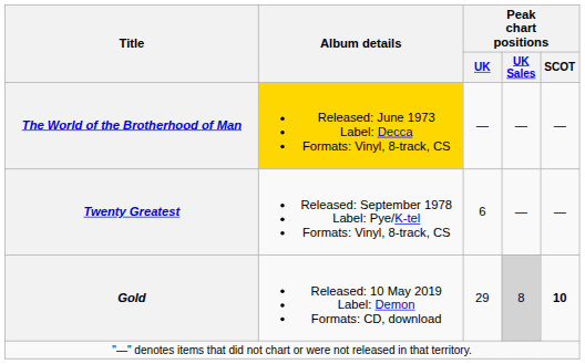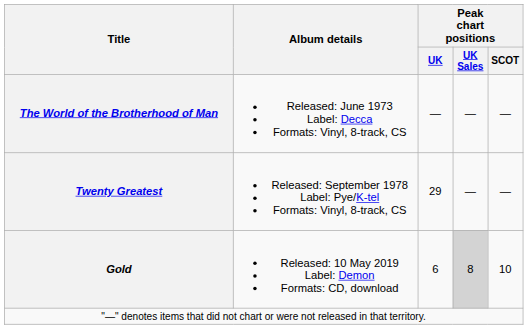The World of the Brotherhood of Man | Album details: gold background -> no background
Twenty Greatest | Peak chart positions / UK: 6 -> 29
Gold | Peak chart positions / UK: 29 -> 6
Gold | Peak chart positions / SCOT: bold -> normal
